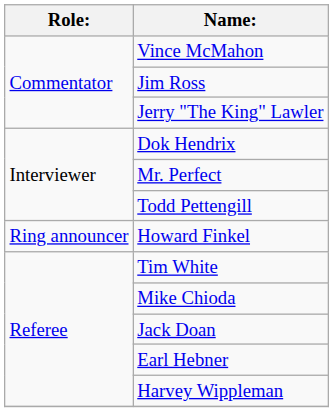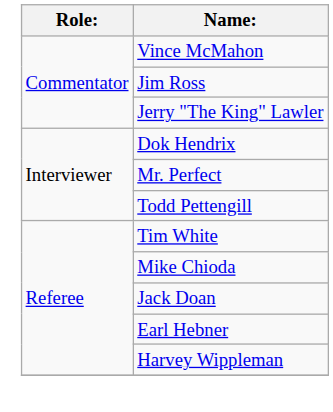- row: Ring announcer | Howard Finkel
